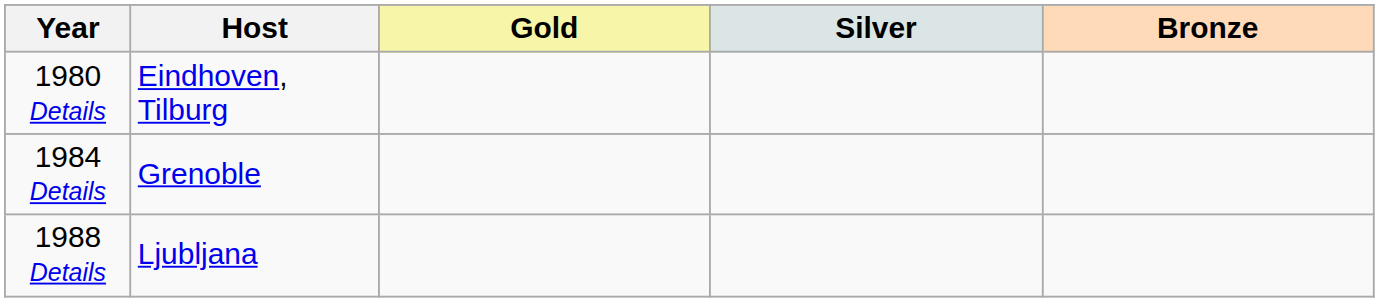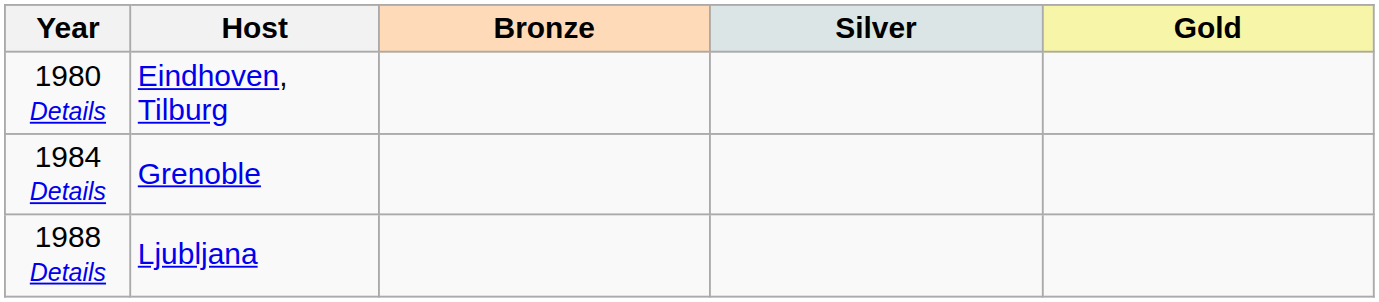columns swapped: Gold <-> Bronze
